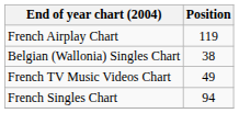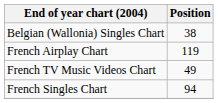rows swapped: Belgian (Wallonia) Singles Chart <-> French Airplay Chart
